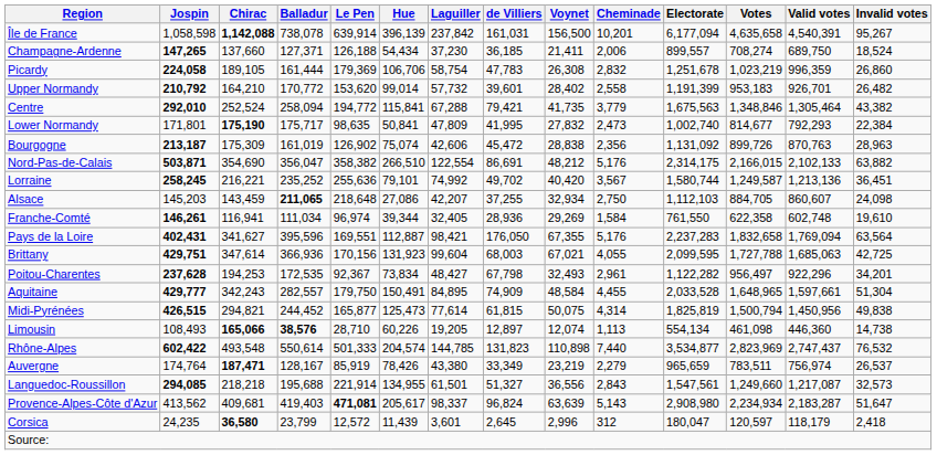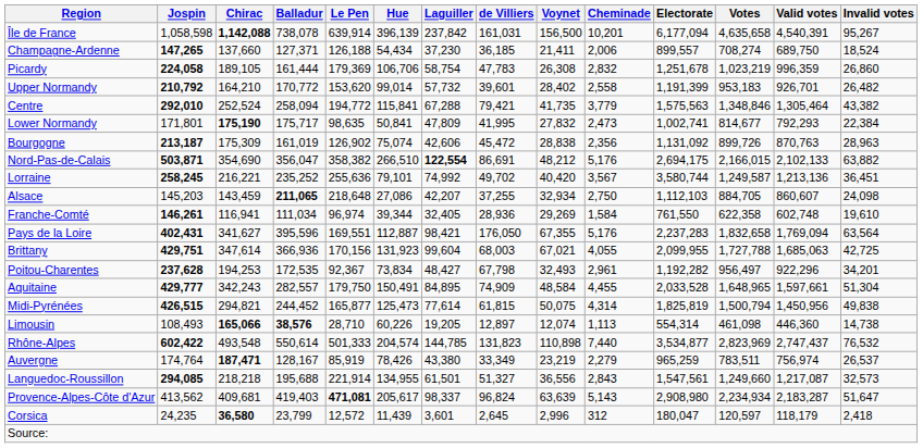Centre | Electorate: 1,675,563 -> 1,575,563
Lower Normandy | Electorate: 1,002,740 -> 1,002,741
Nord-Pas-de-Calais | Laguiller: normal -> bold
Nord-Pas-de-Calais | Electorate: 2,314,175 -> 2,694,175
Lorraine | Electorate: 1,580,744 -> 3,580,744
Brittany | Electorate: 2,099,595 -> 2,099,955
Poitou-Charentes | Electorate: 1,122,282 -> 1,192,282
Limousin | Electorate: 554,134 -> 554,314
Auvergne | Electorate: 965,659 -> 965,259
